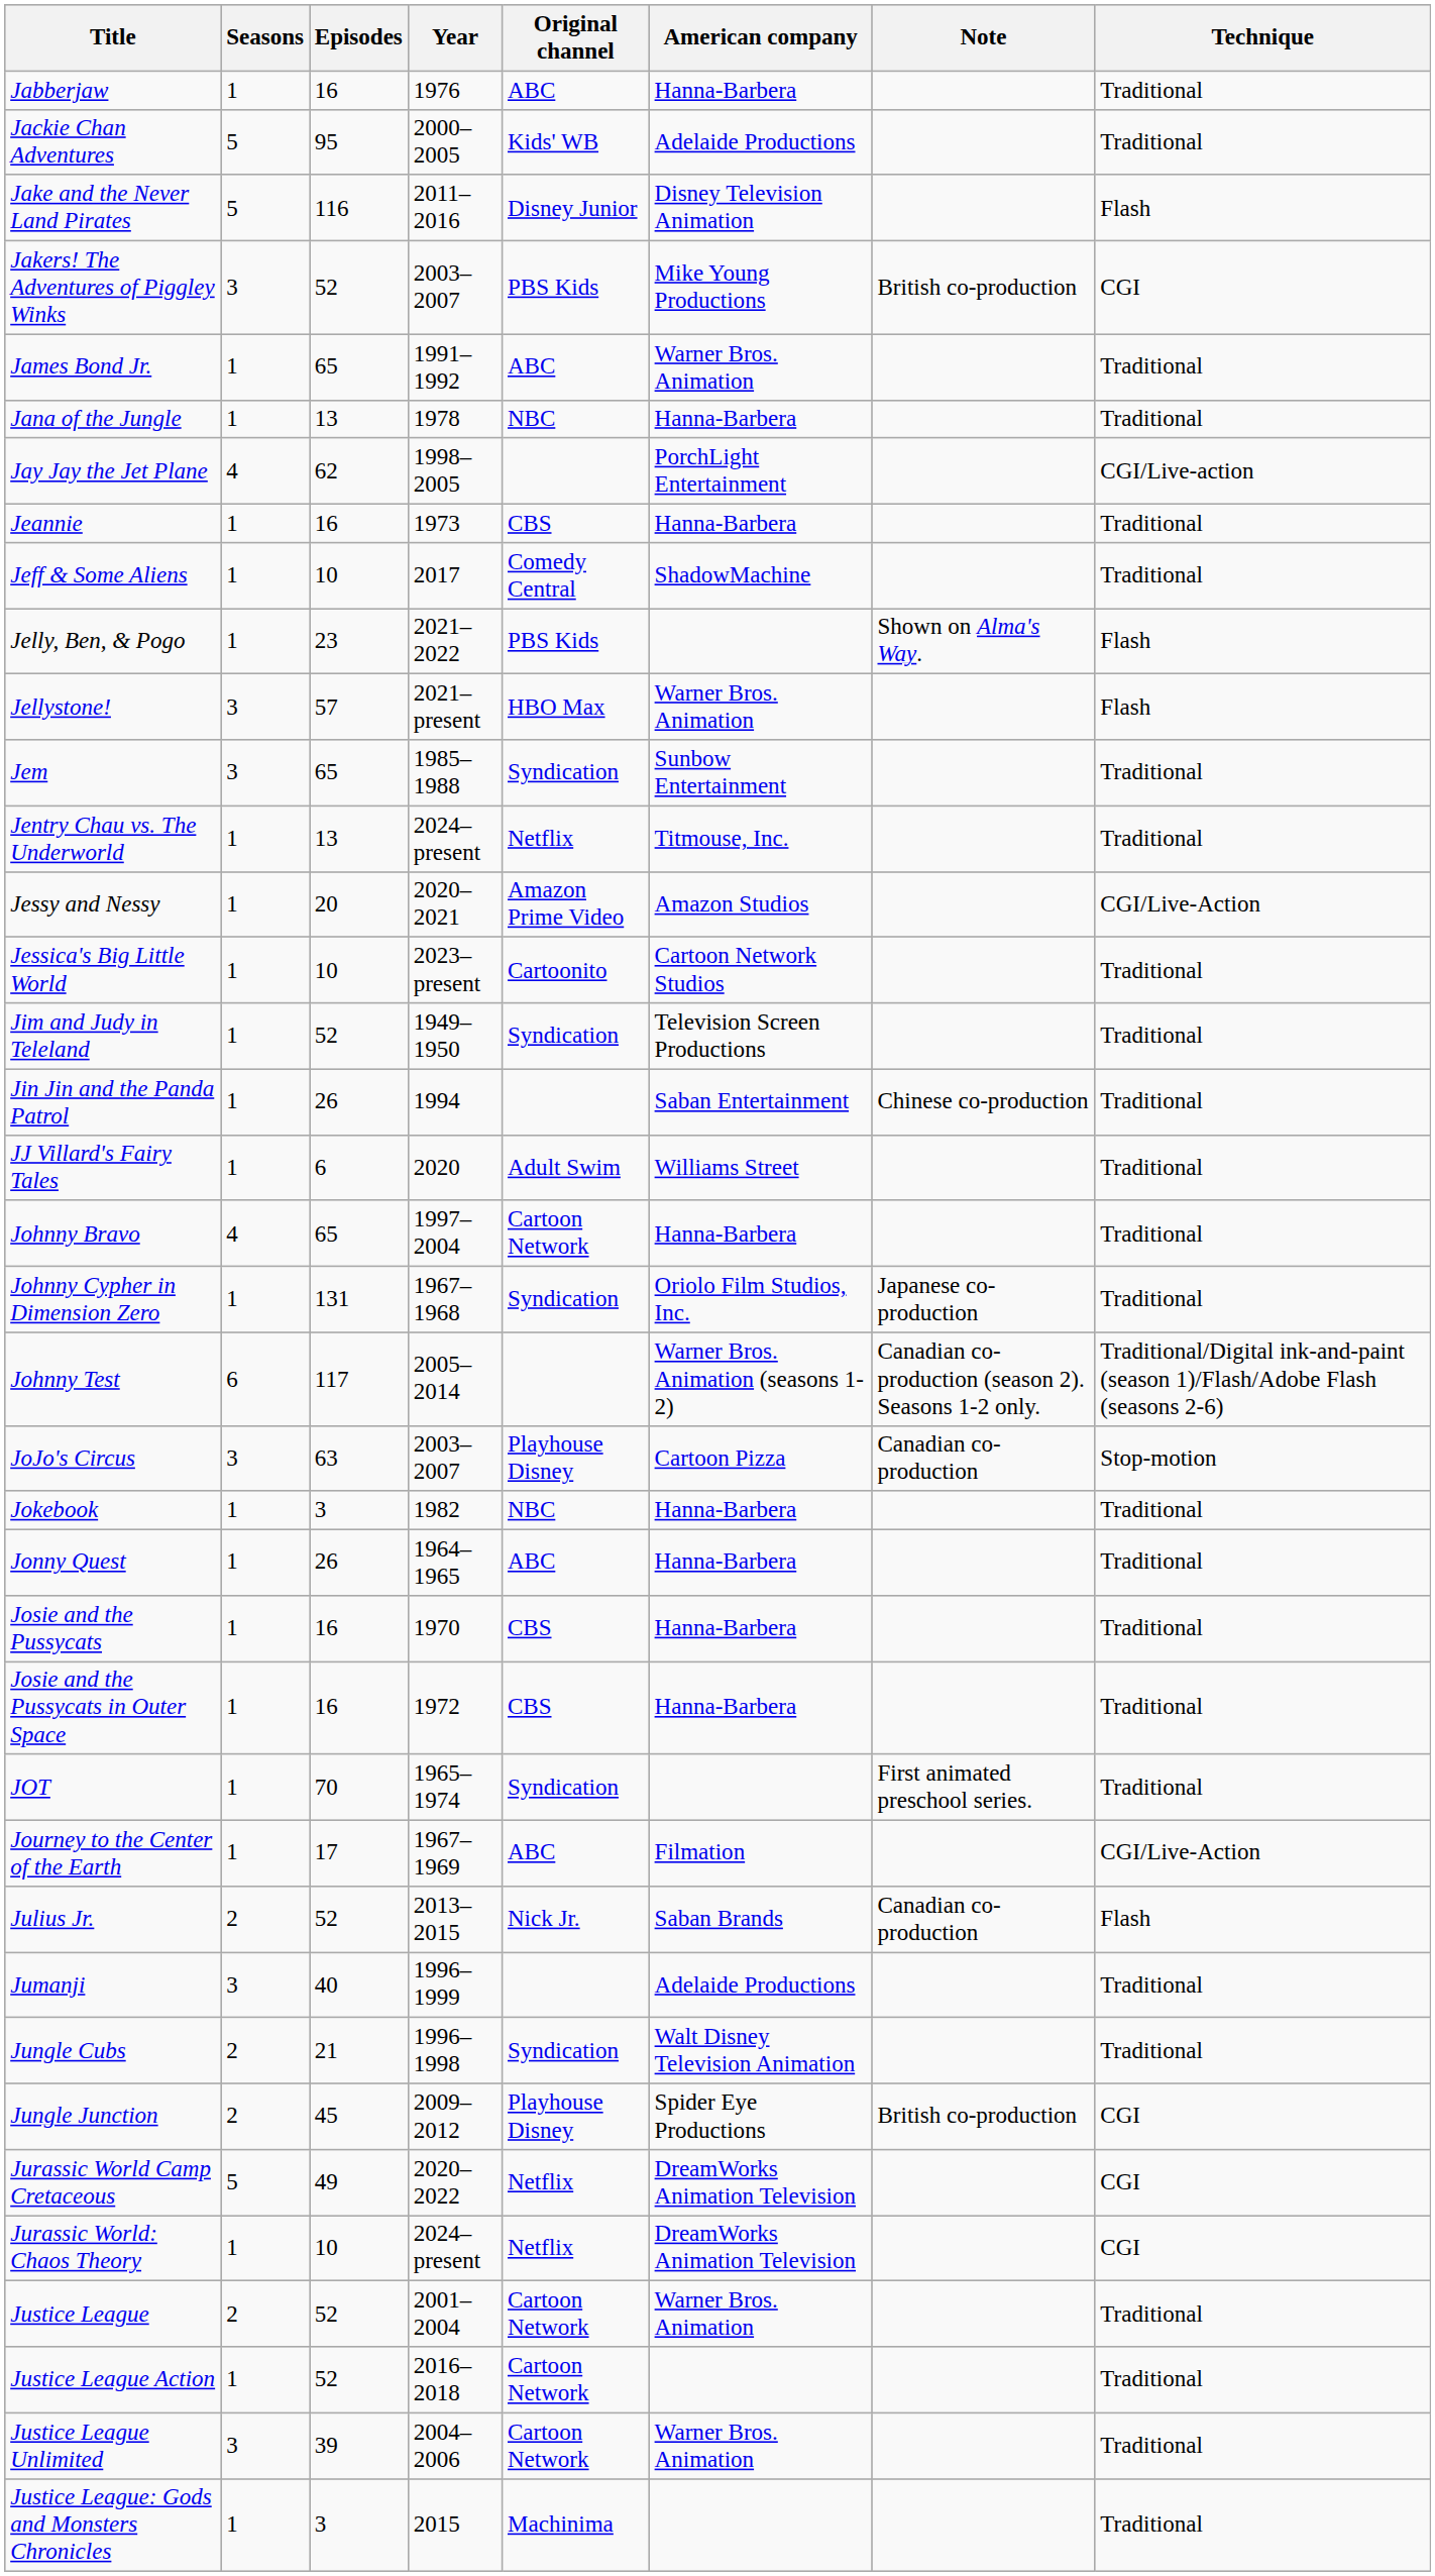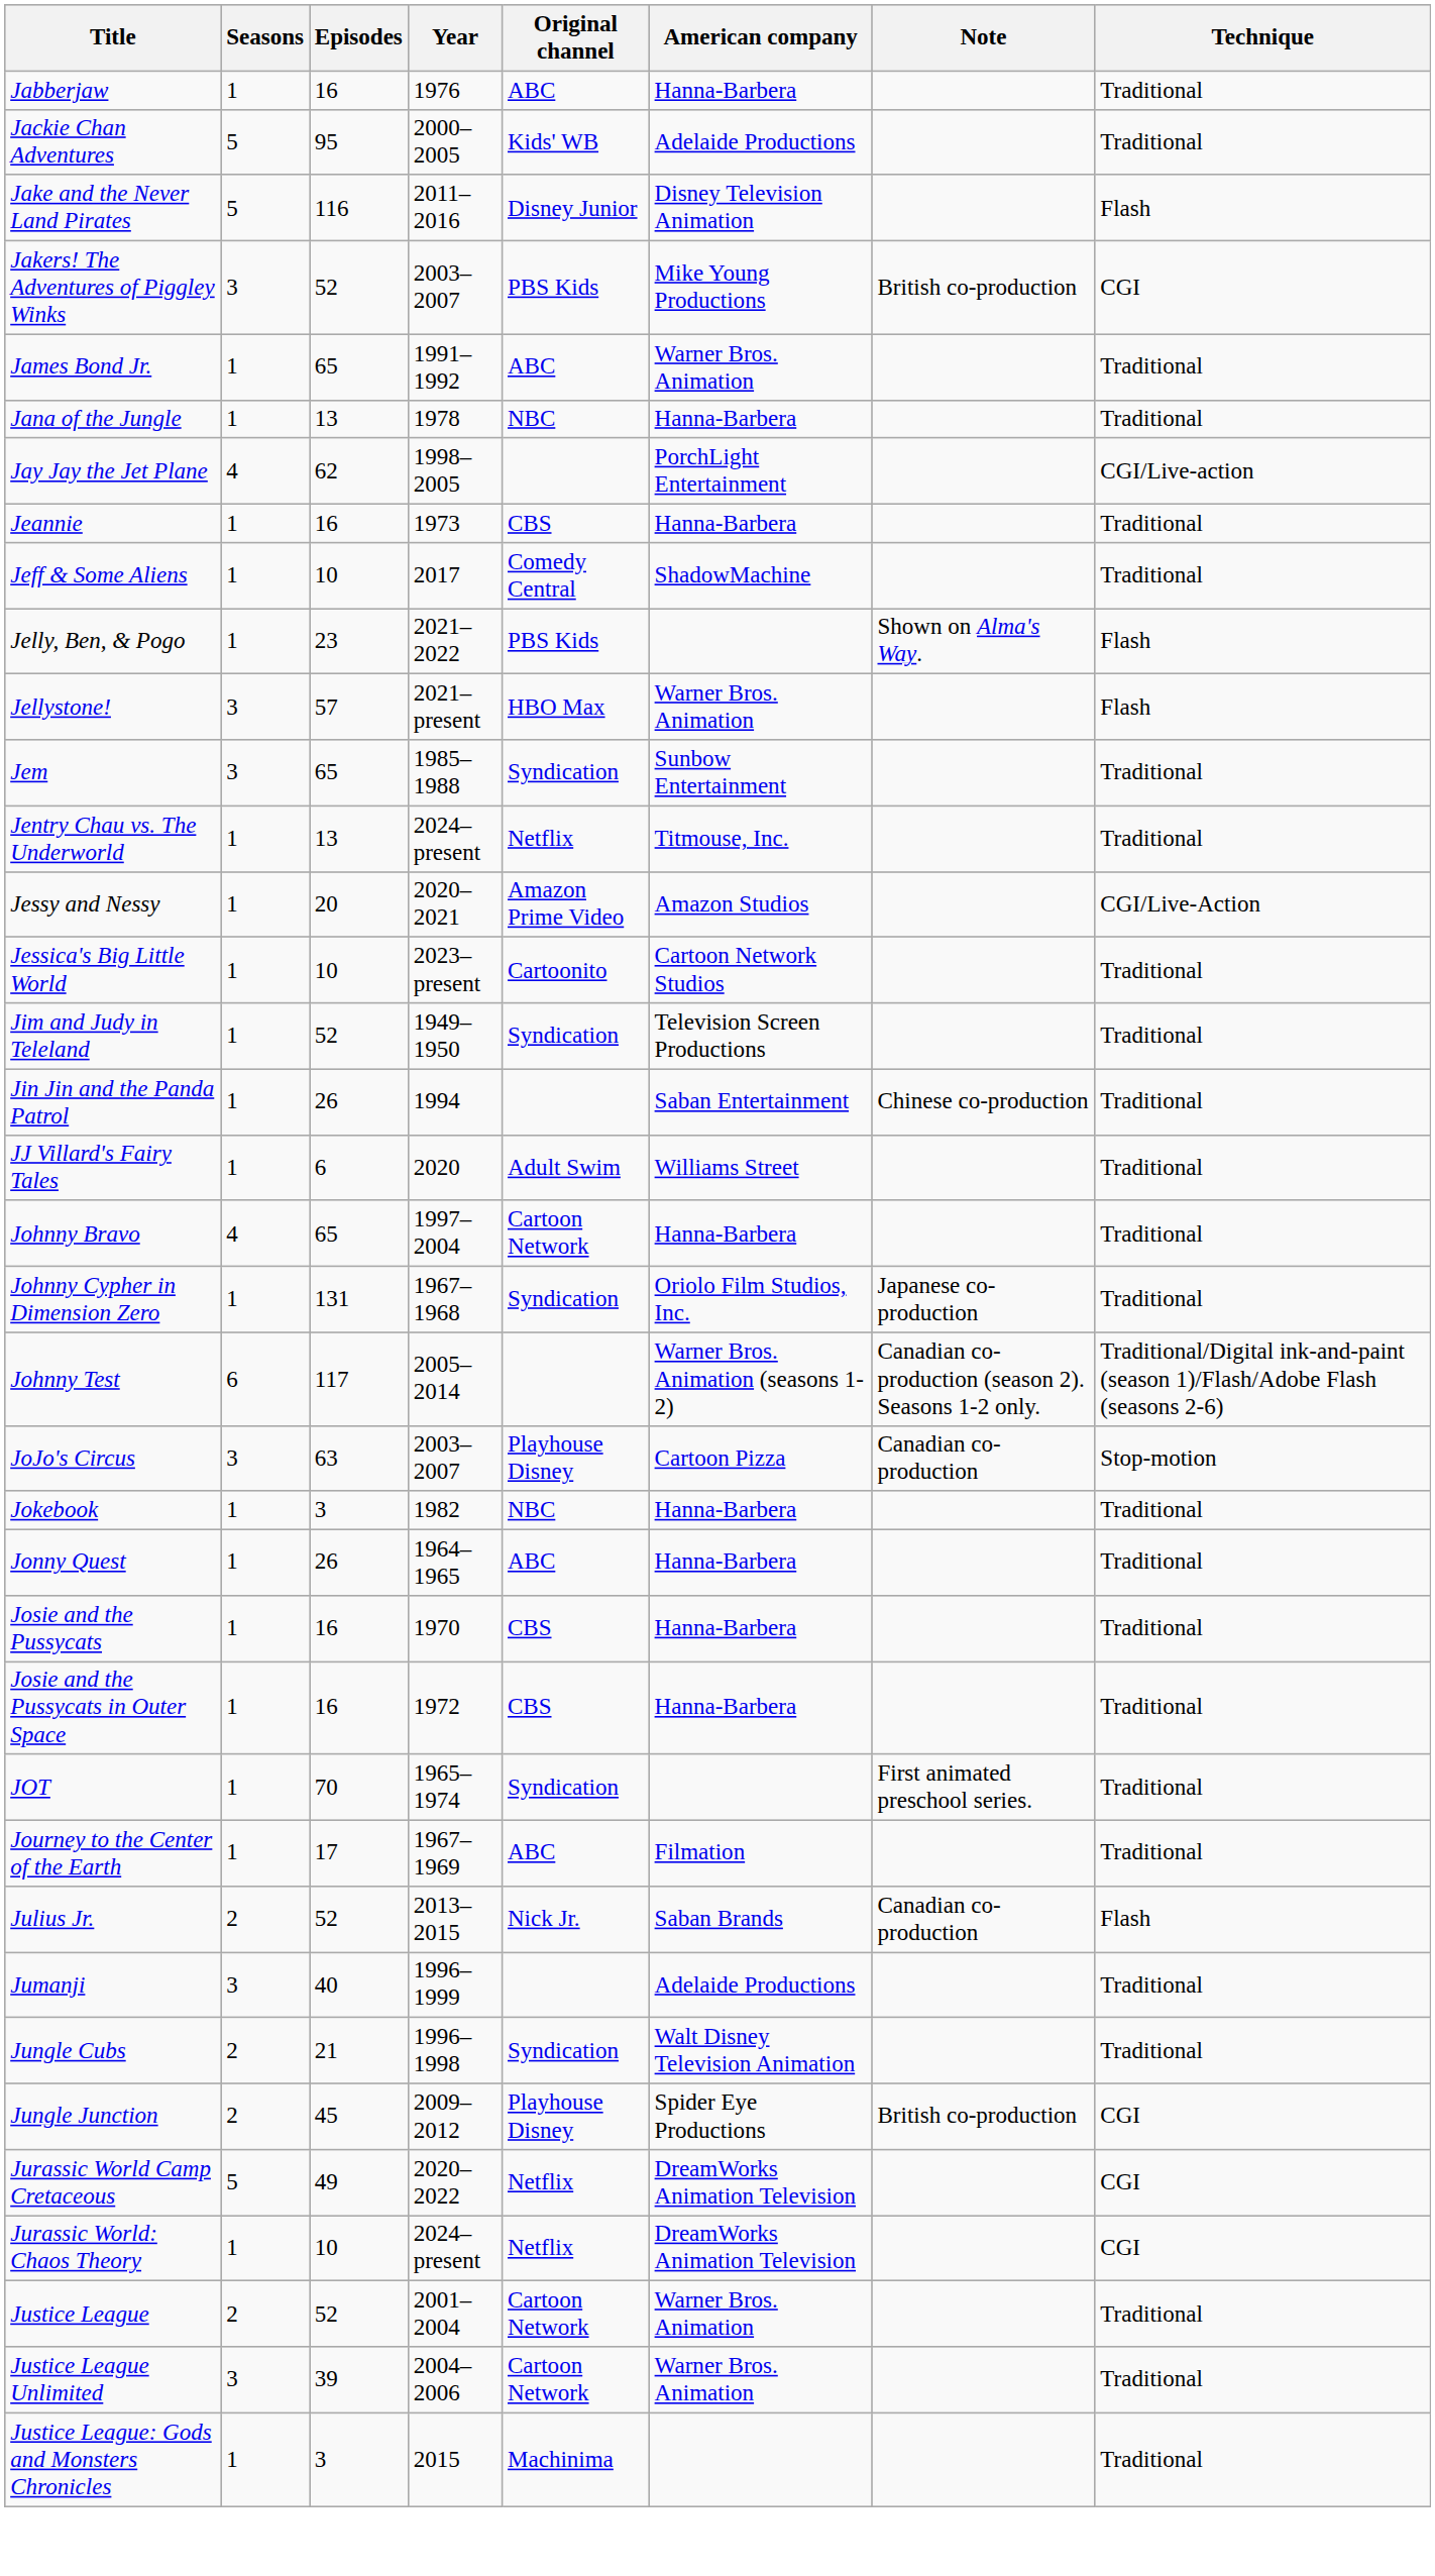Journey to the Center of the Earth | Technique: CGI/Live-Action -> Traditional
- row: Justice League Action | 1 | 52 | 2016–2018 | Cartoon Network | Traditional
